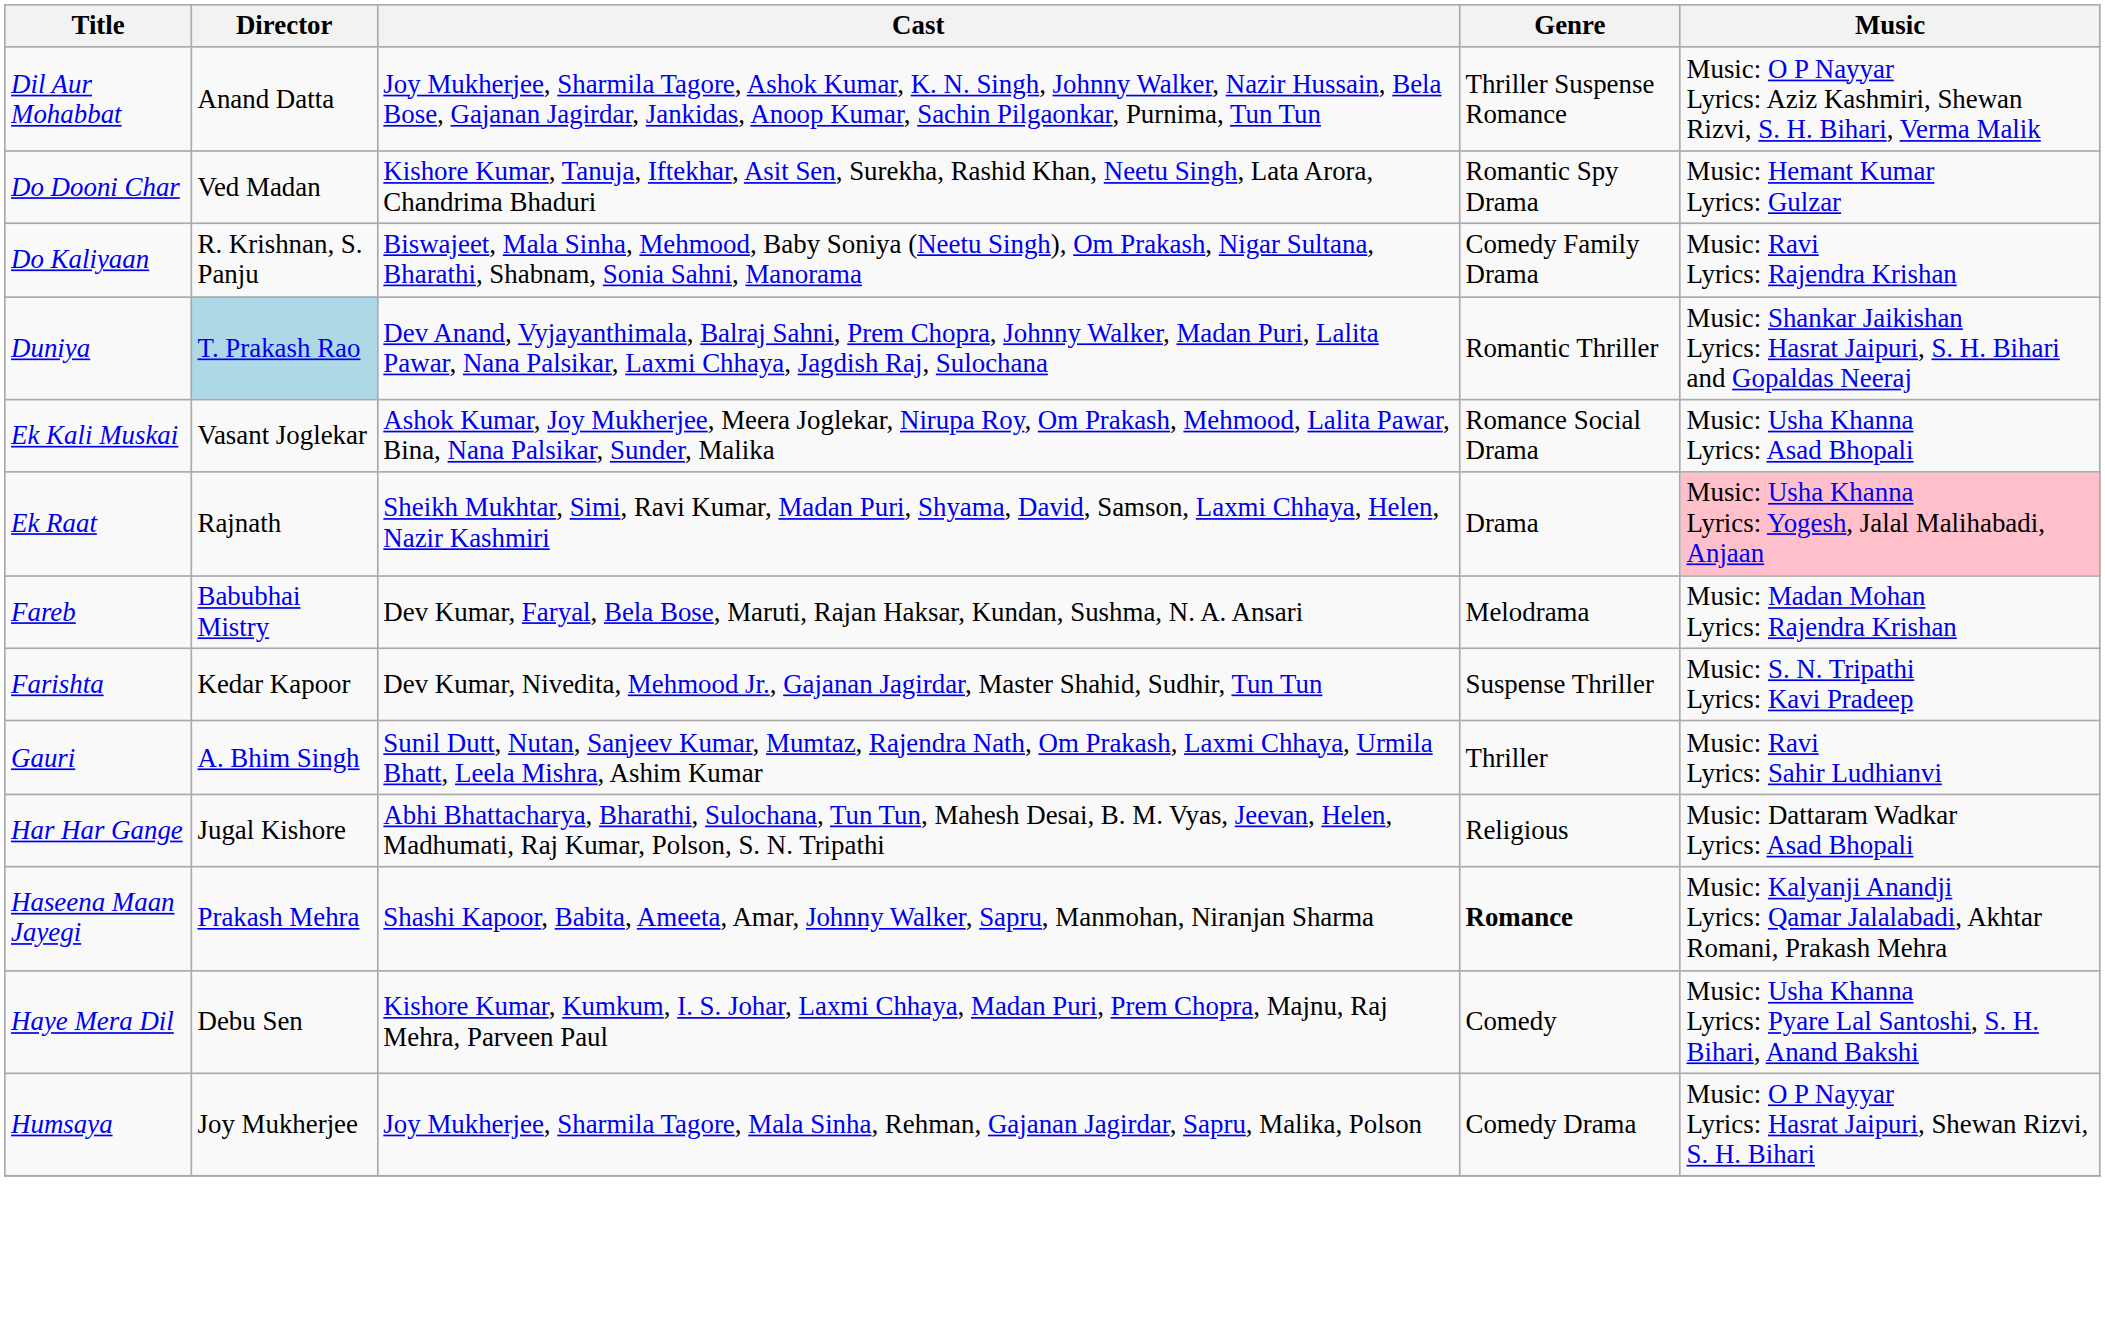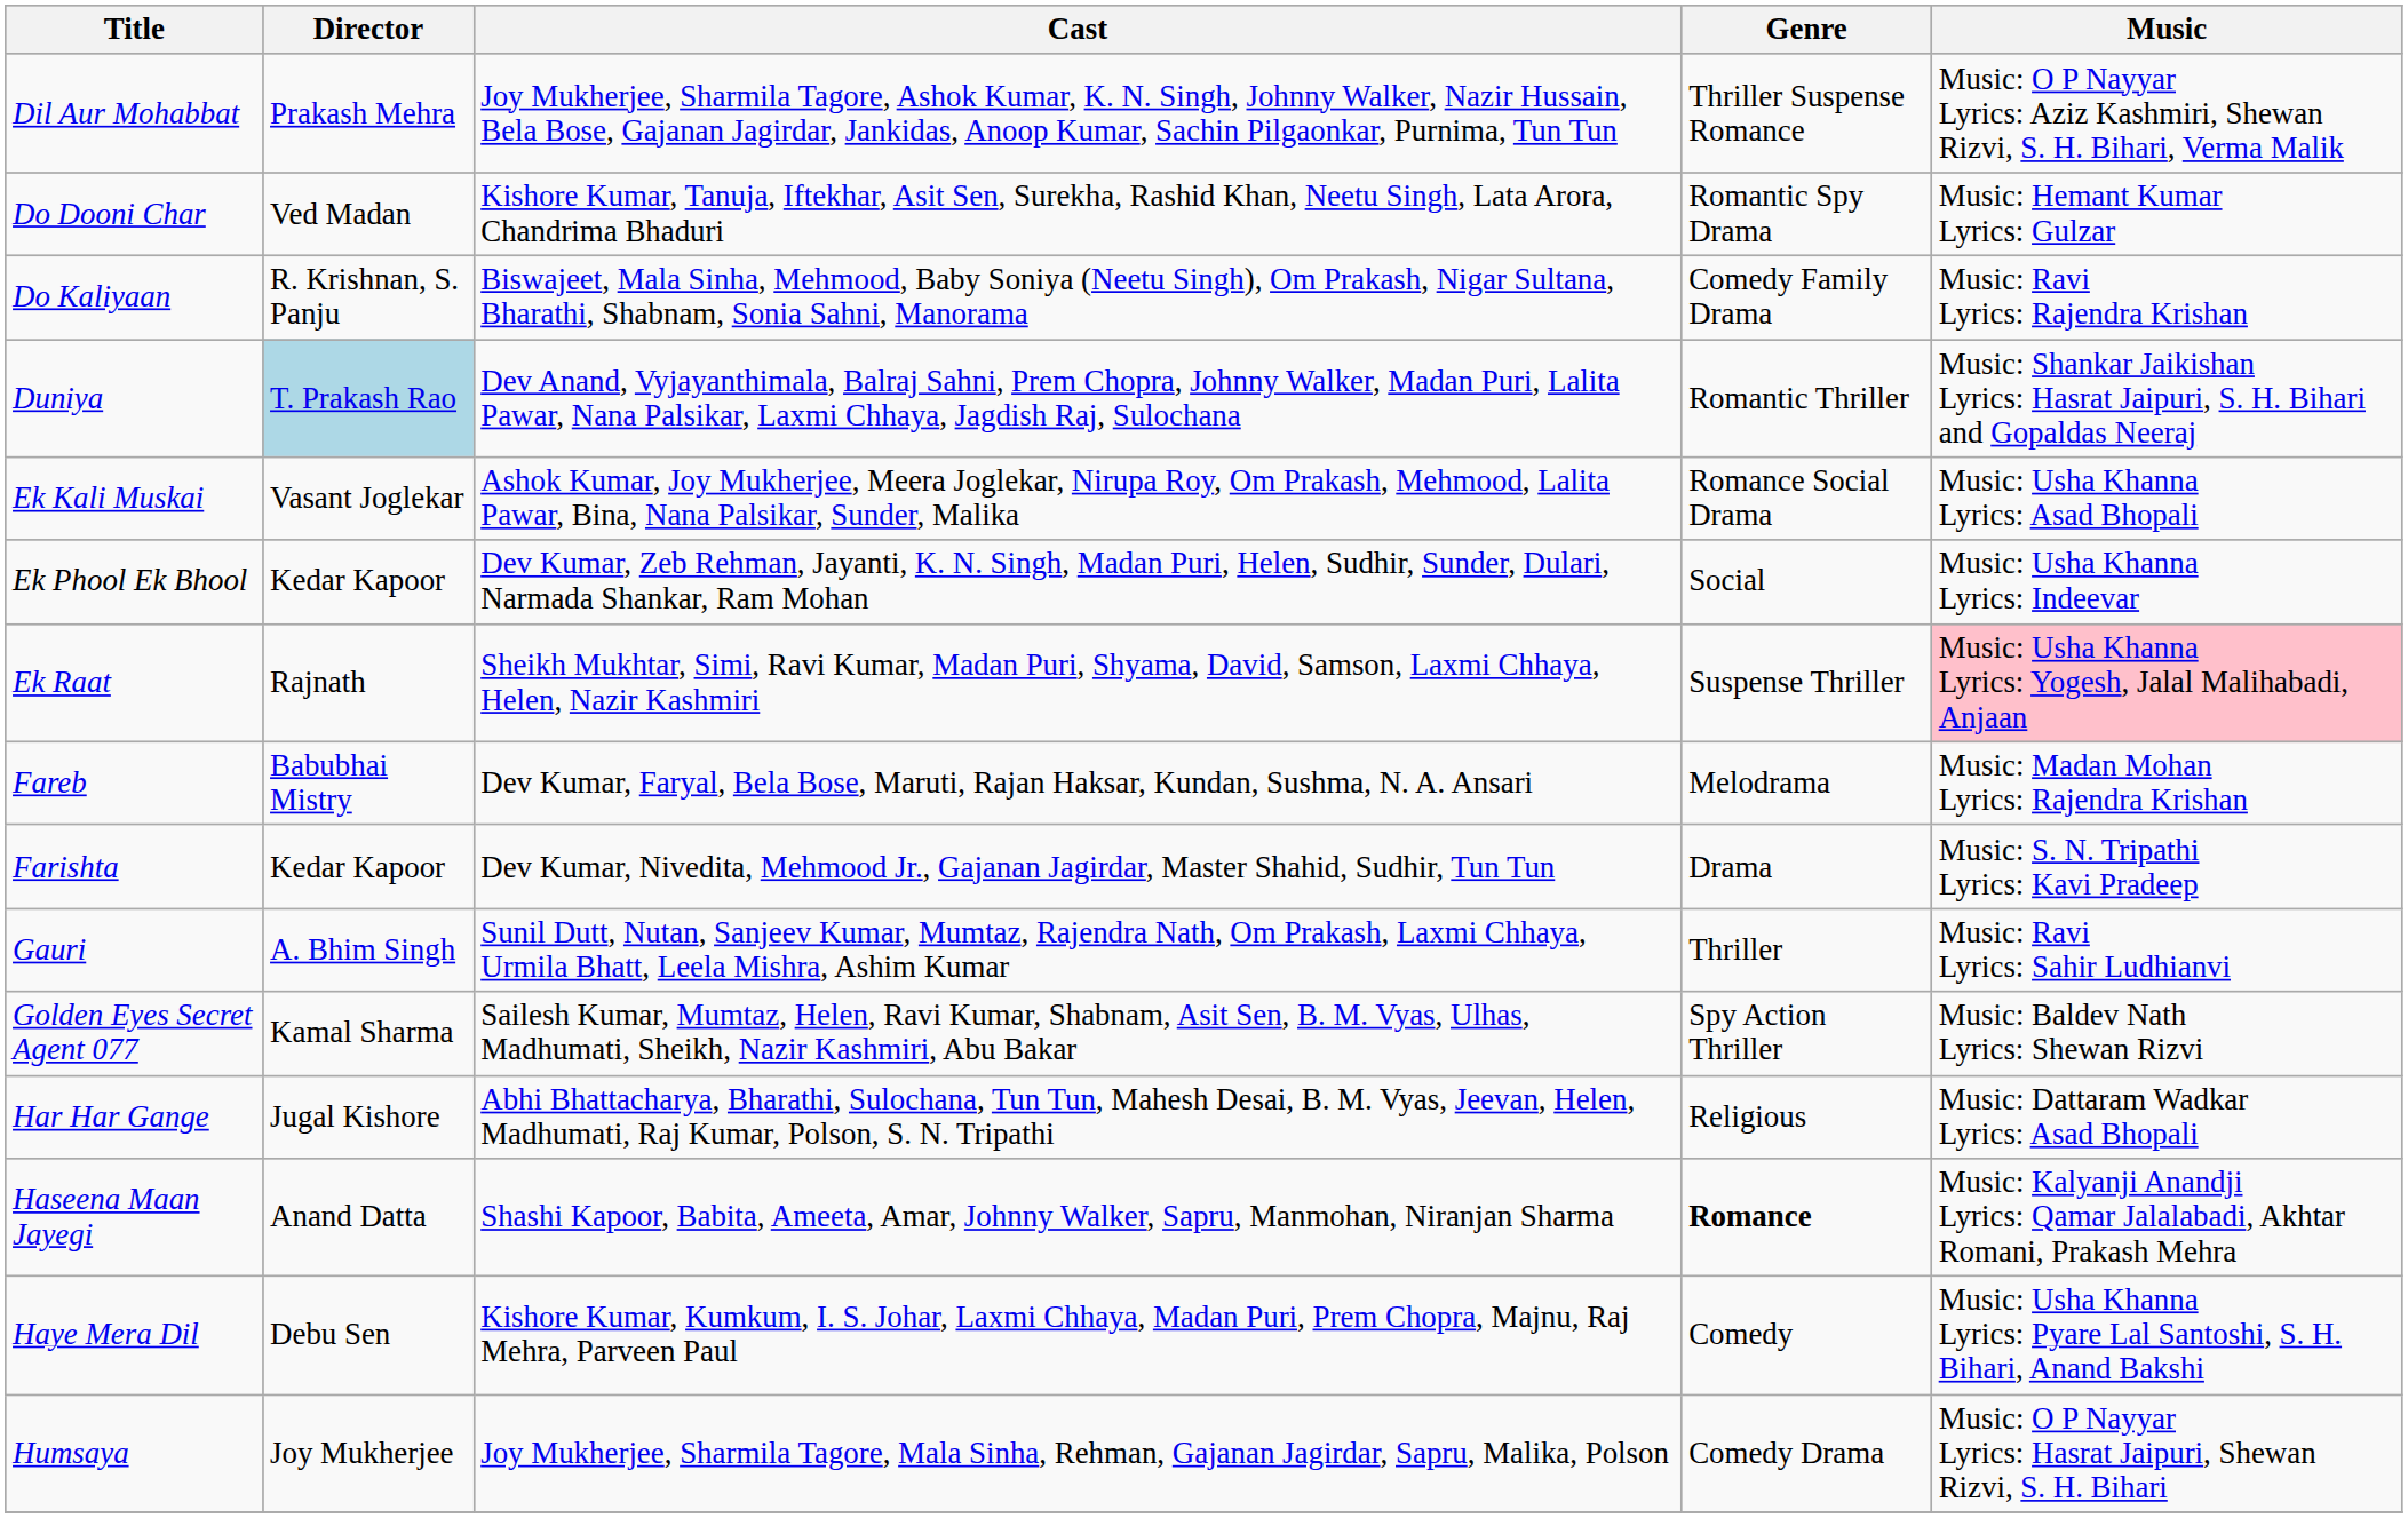Dil Aur Mohabbat | Director: Anand Datta -> Prakash Mehra
+ row: Ek Phool Ek Bhool | Kedar Kapoor | Dev Kumar, Zeb Rehman, Jayanti, K. N. Singh, Madan Puri, Helen, Sudhir, Sunder, Dulari, Narmada Shankar, Ram Mohan | Social | Music: Usha Khanna Lyrics: Indeevar
Ek Raat | Genre: Drama -> Suspense Thriller
Farishta | Genre: Suspense Thriller -> Drama
+ row: Golden Eyes Secret Agent 077 | Kamal Sharma | Sailesh Kumar, Mumtaz, Helen, Ravi Kumar, Shabnam, Asit Sen, B. M. Vyas, Ulhas, Madhumati, Sheikh, Nazir Kashmiri, Abu Bakar | Spy Action Thriller | Music: Baldev Nath Lyrics: Shewan Rizvi
Haseena Maan Jayegi | Director: Prakash Mehra -> Anand Datta
